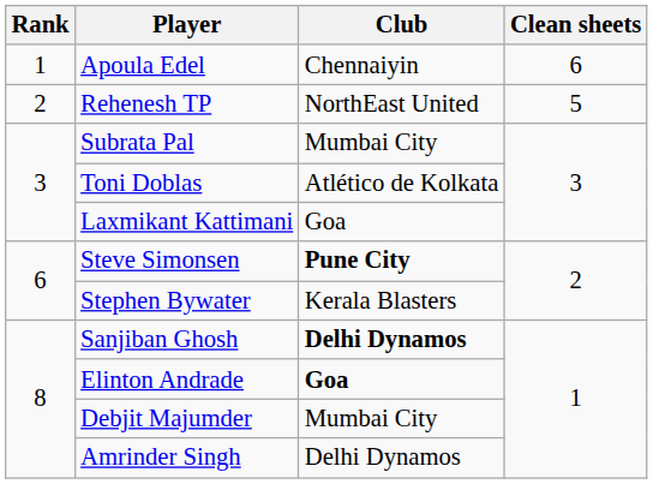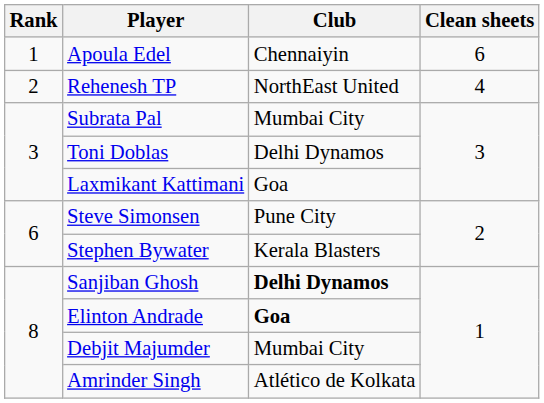Rehenesh TP | Clean sheets: 5 -> 4
Toni Doblas | Club: Atlético de Kolkata -> Delhi Dynamos
Steve Simonsen | Club: bold -> normal
Amrinder Singh | Club: Delhi Dynamos -> Atlético de Kolkata
